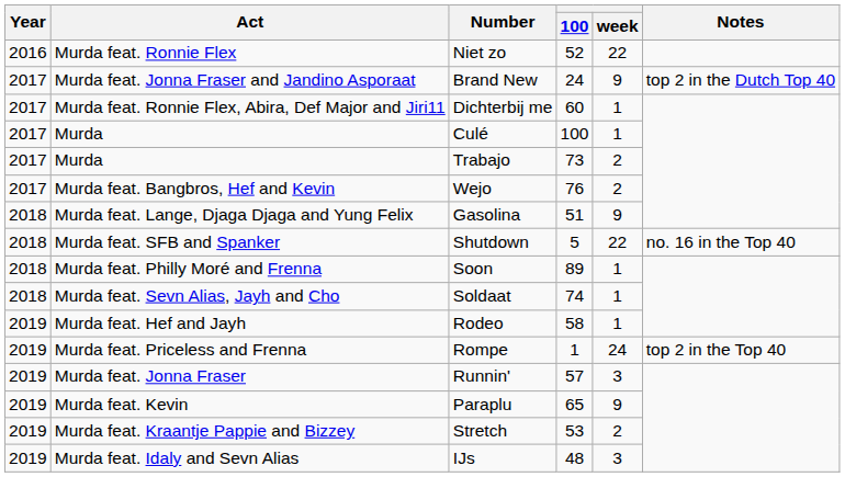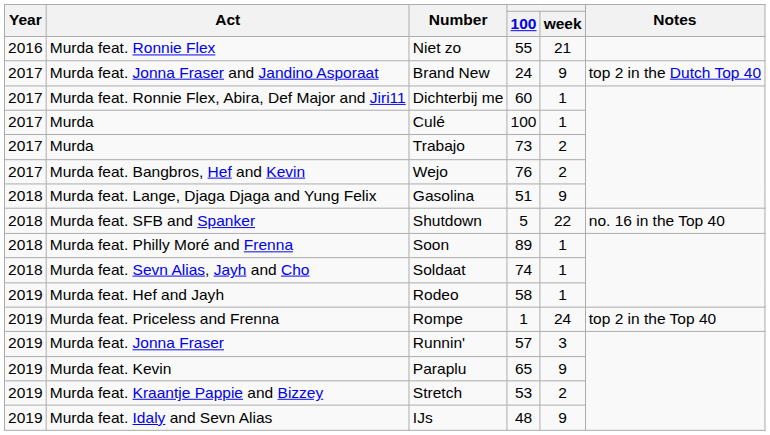Niet zo | 100: 52 -> 55
Niet zo | week: 22 -> 21
IJs | week: 3 -> 9
